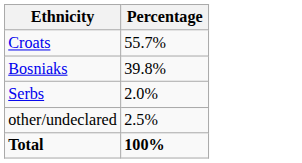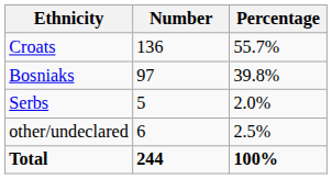+ column: Number | 136 | 97 | 5 | 6 | 244
